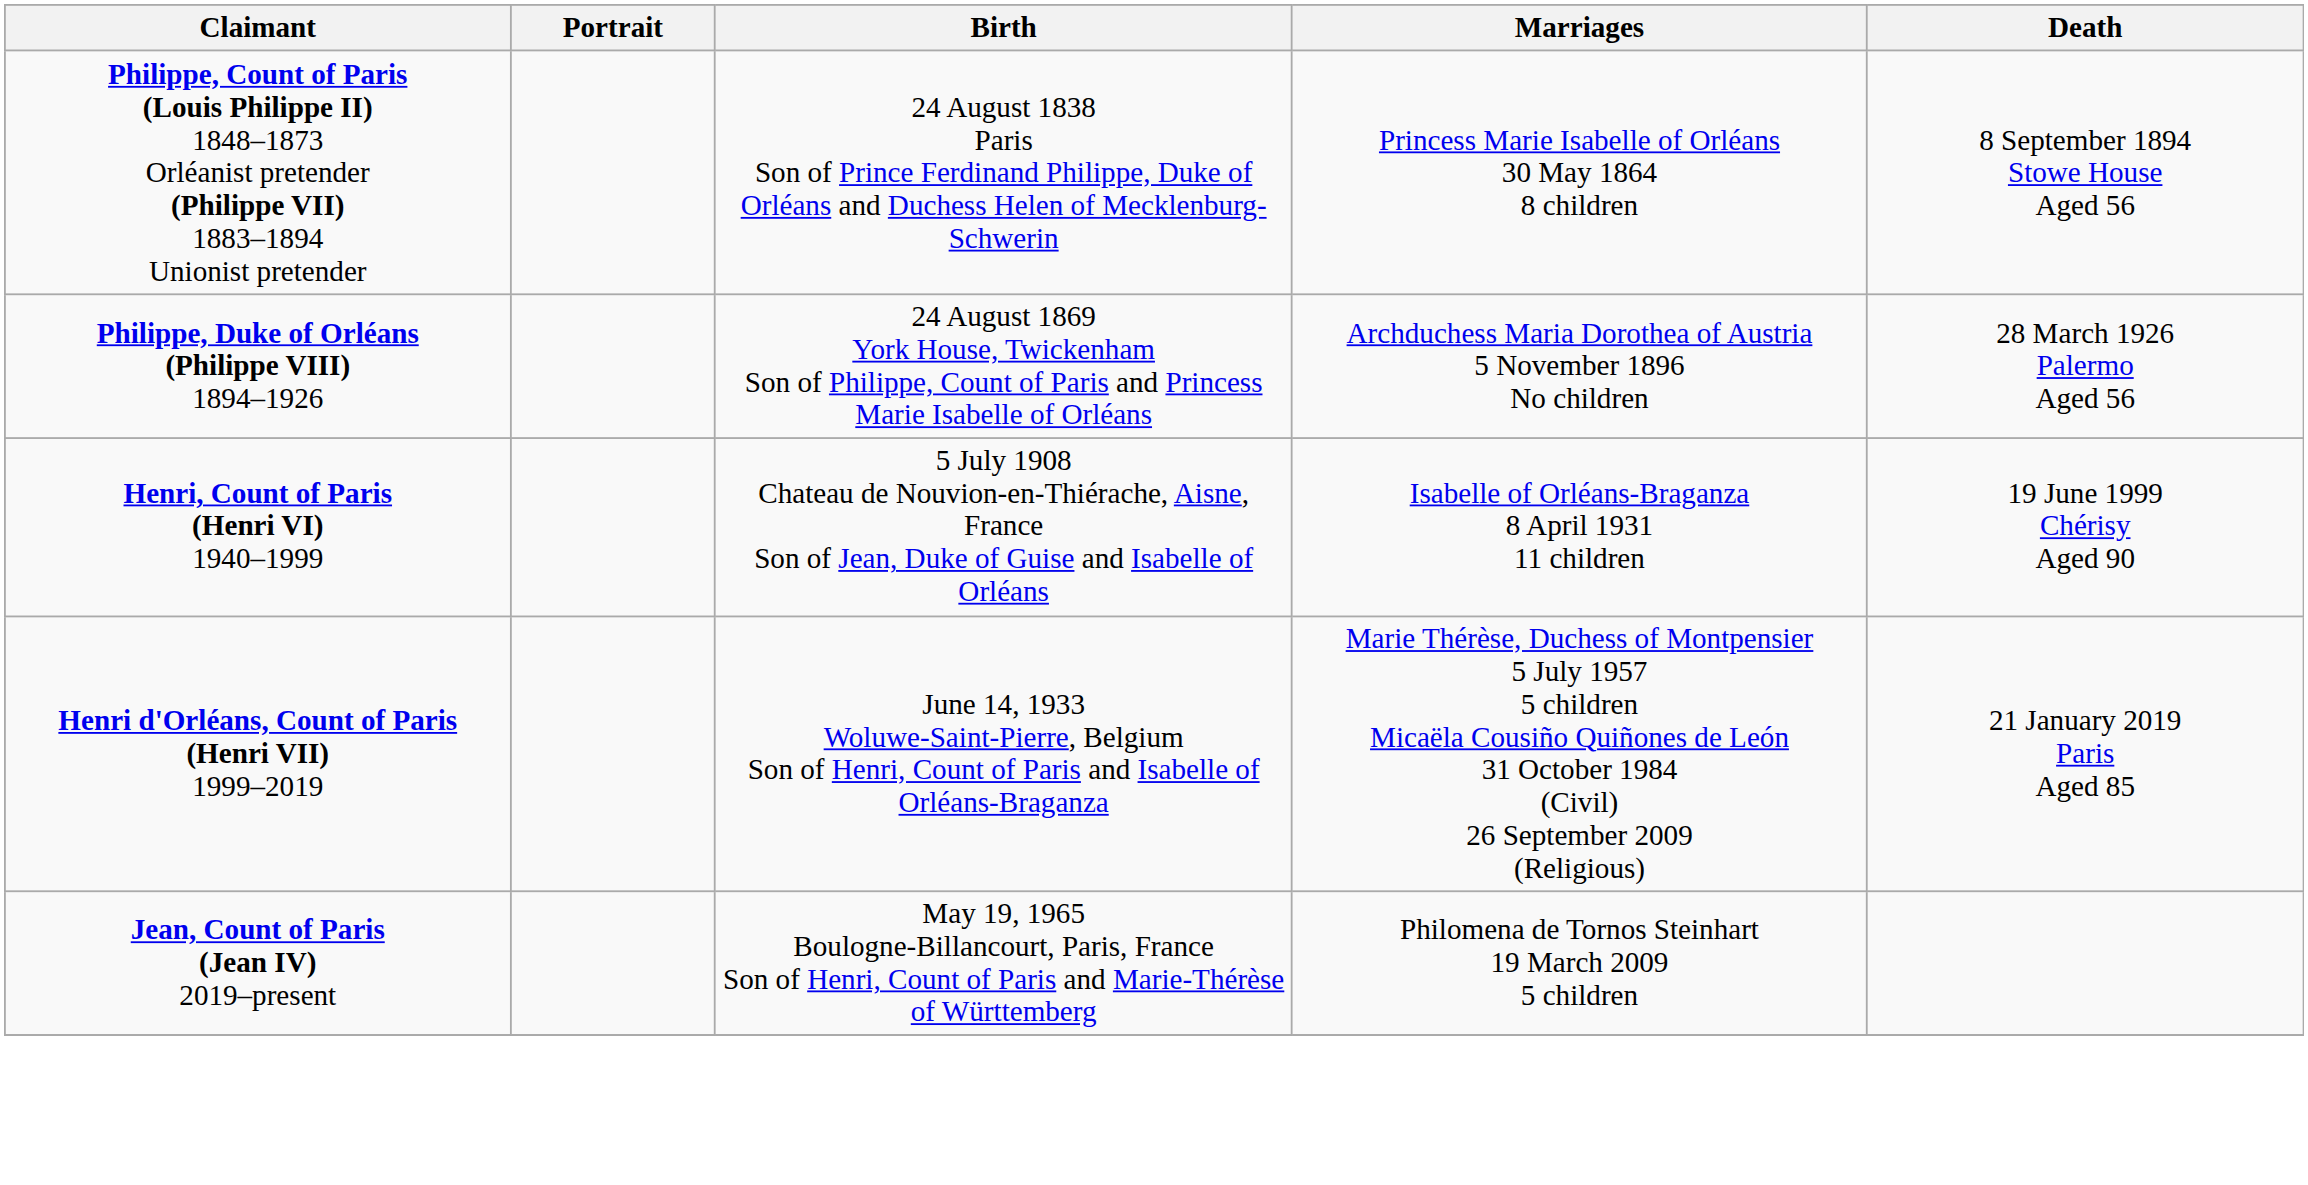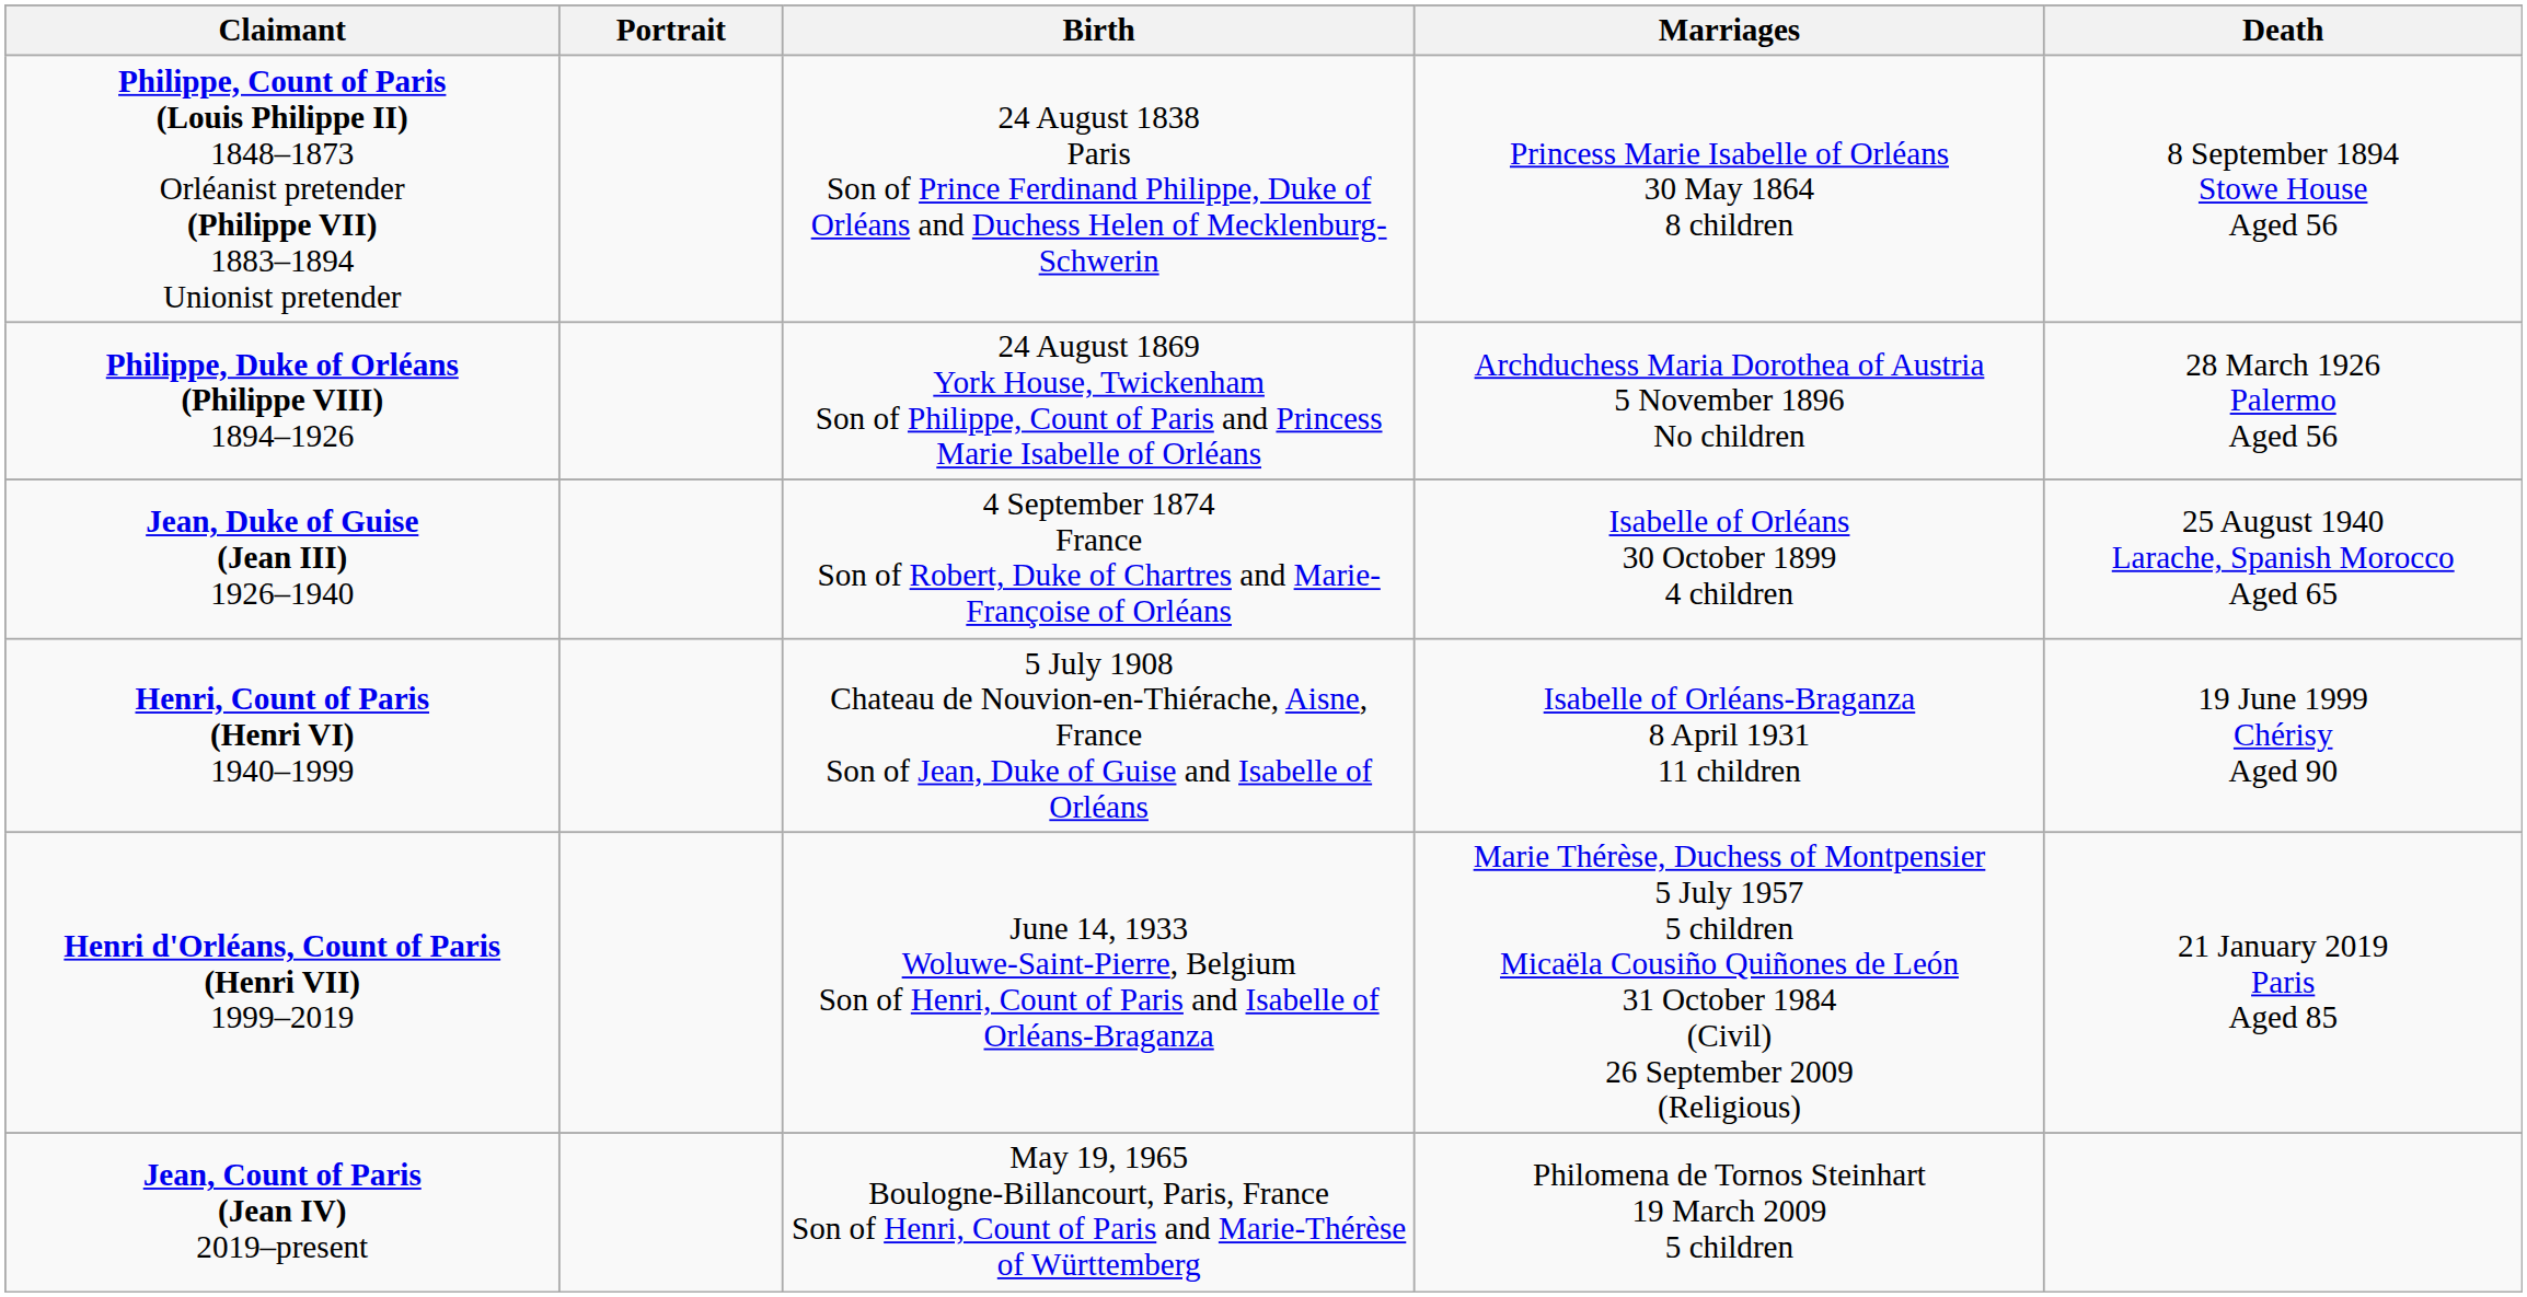+ row: Jean, Duke of Guise (Jean III) 1926–1940 | 4 September 1874 France Son of Robert, Duke of Chartres and Marie-Françoise of Orléans | Isabelle of Orléans 30 October 1899 4 children | 25 August 1940 Larache, Spanish Morocco Aged 65
